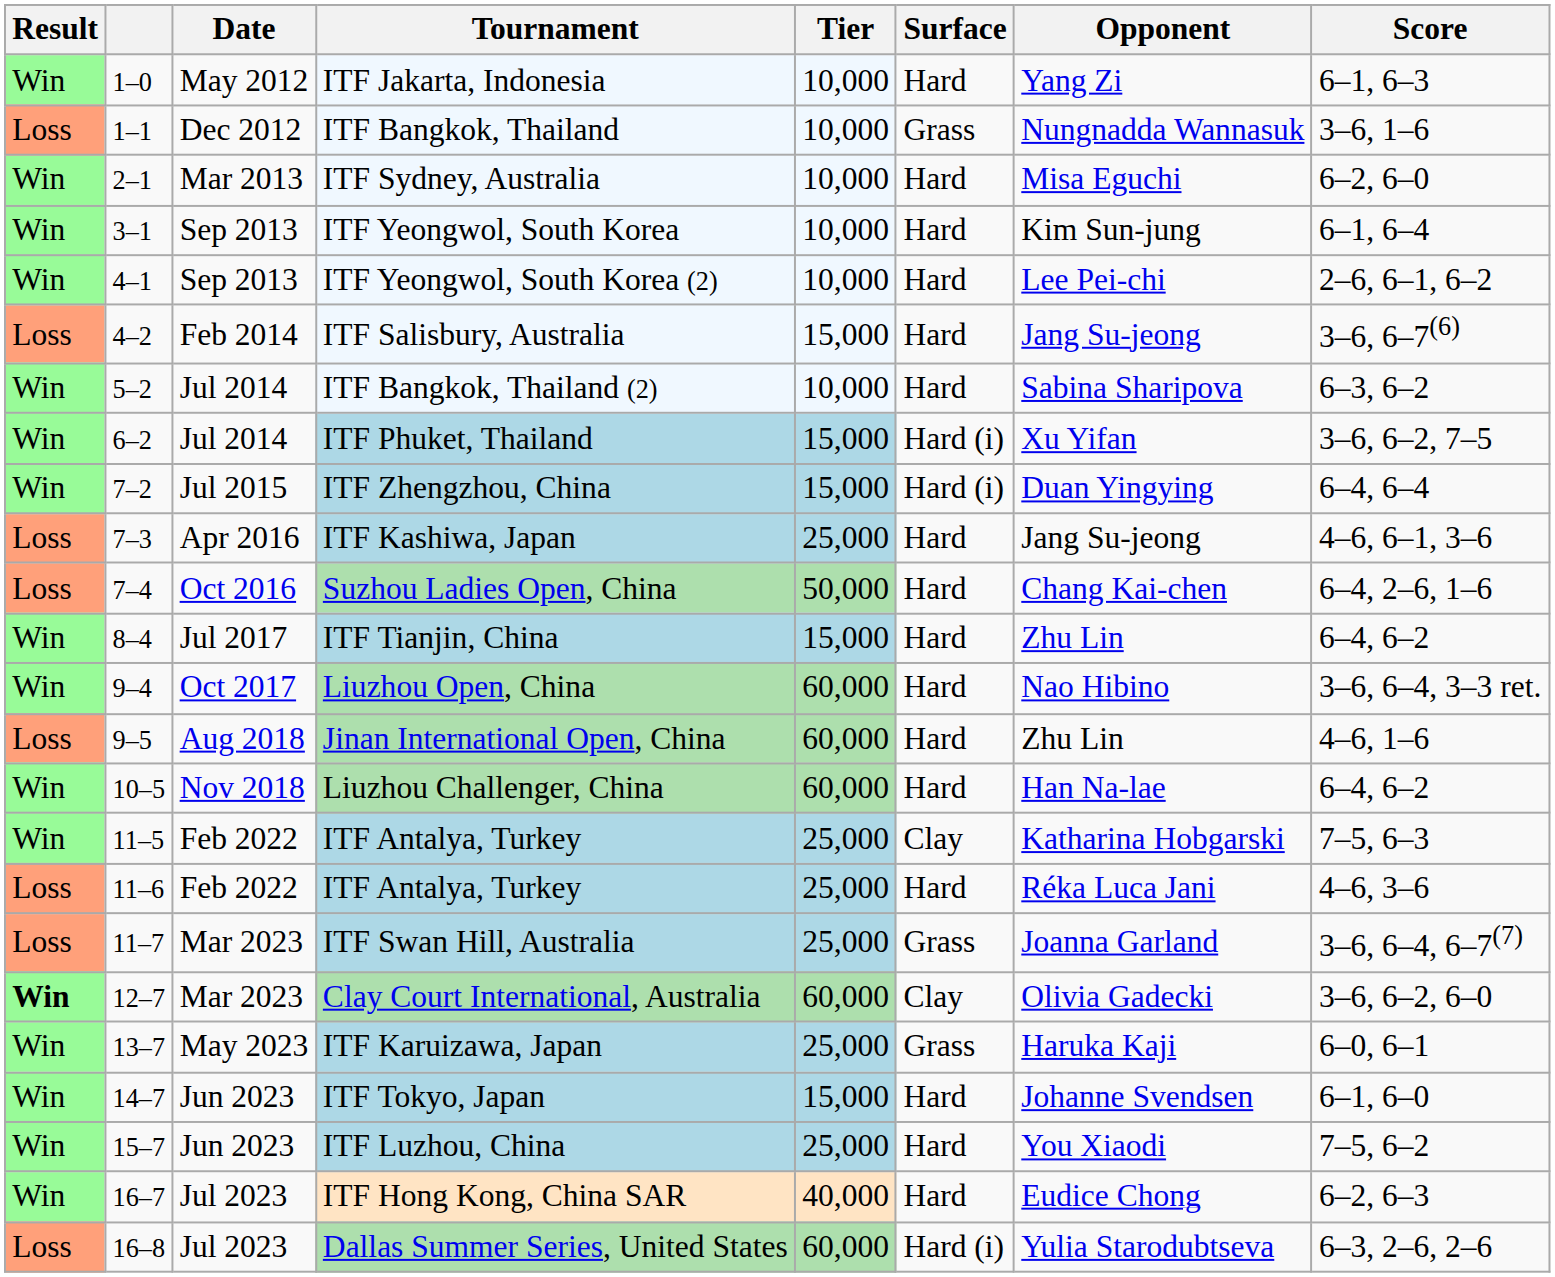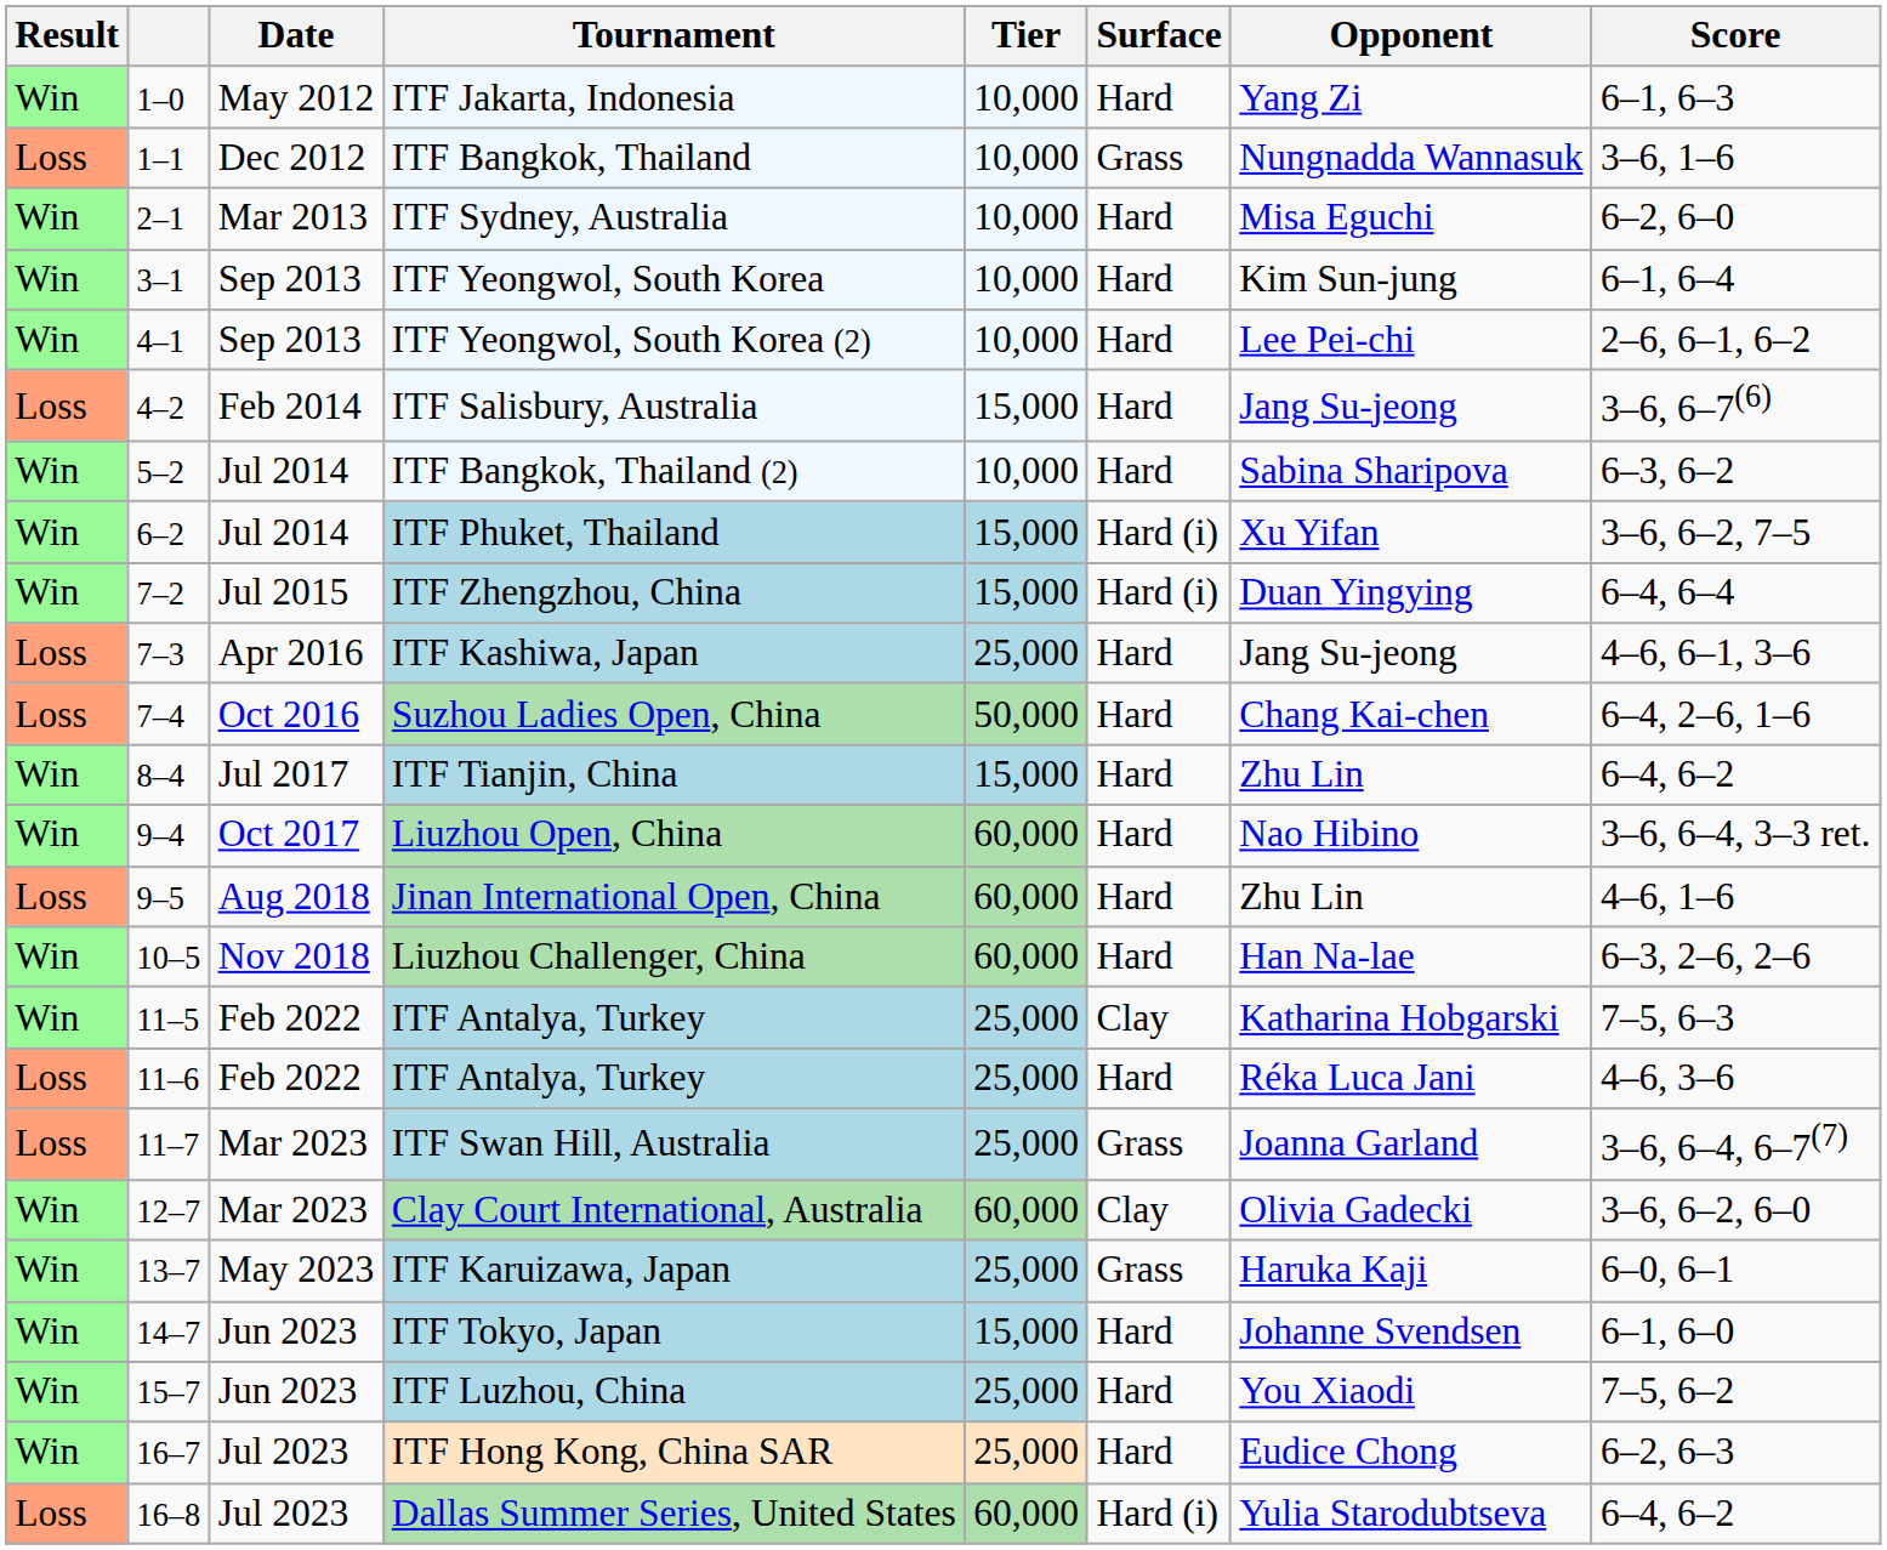Liuzhou Challenger, China | Score: 6–4, 6–2 -> 6–3, 2–6, 2–6
Clay Court International, Australia | Result: bold -> normal
ITF Hong Kong, China SAR | Tier: 40,000 -> 25,000
Dallas Summer Series, United States | Score: 6–3, 2–6, 2–6 -> 6–4, 6–2
